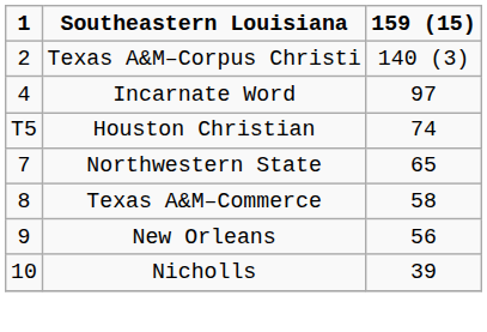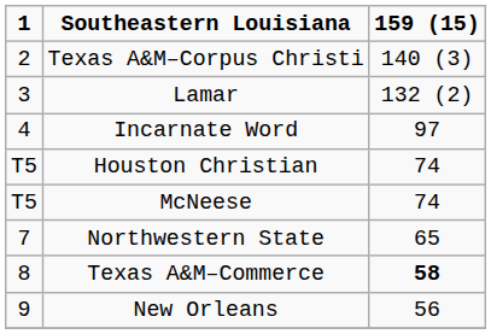+ row: 3 | Lamar | 132 (2)
+ row: T5 | McNeese | 74
Texas A&M–Commerce | 159 (15): normal -> bold
- row: 10 | Nicholls | 39
